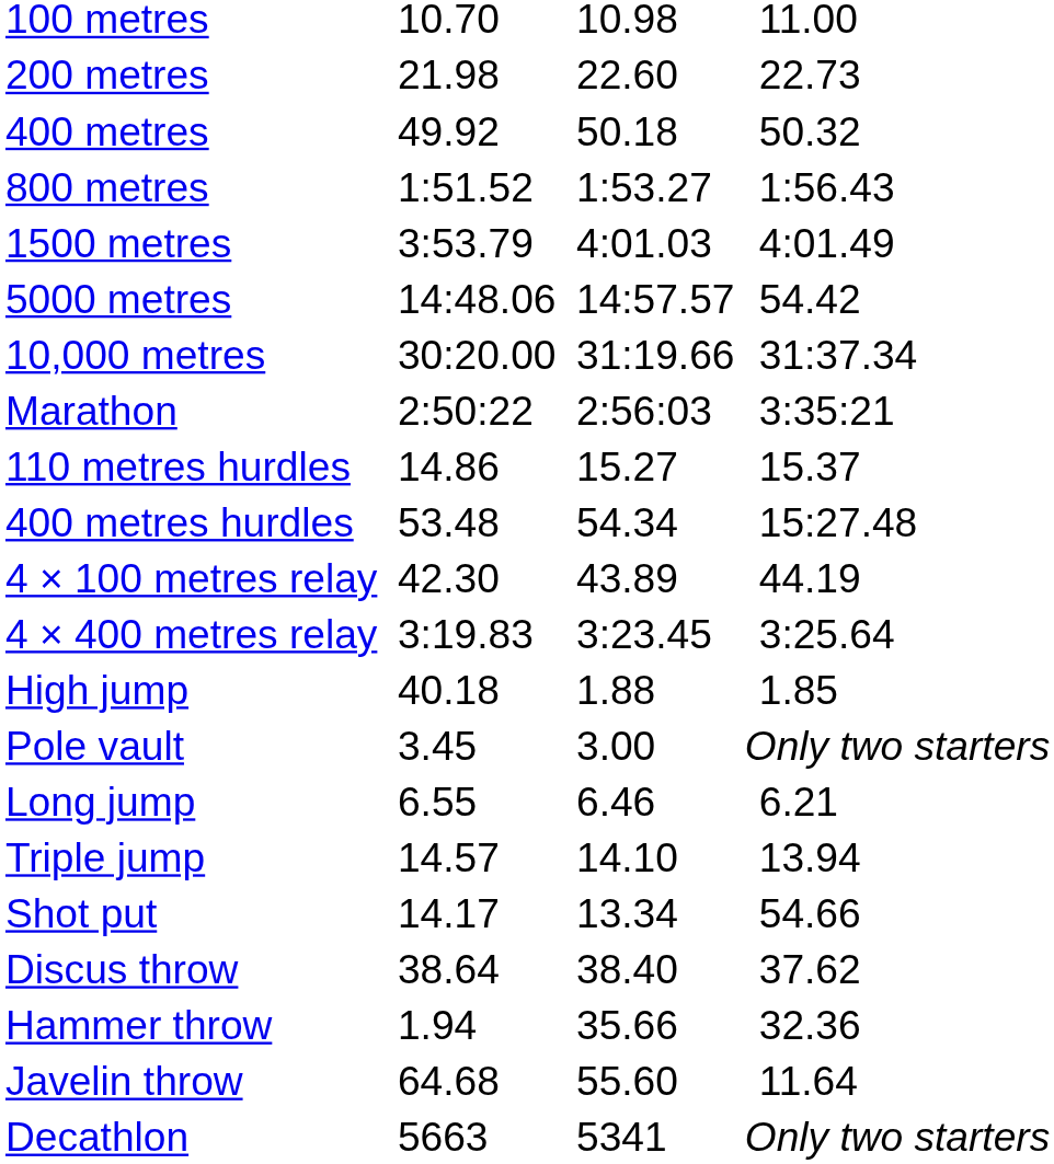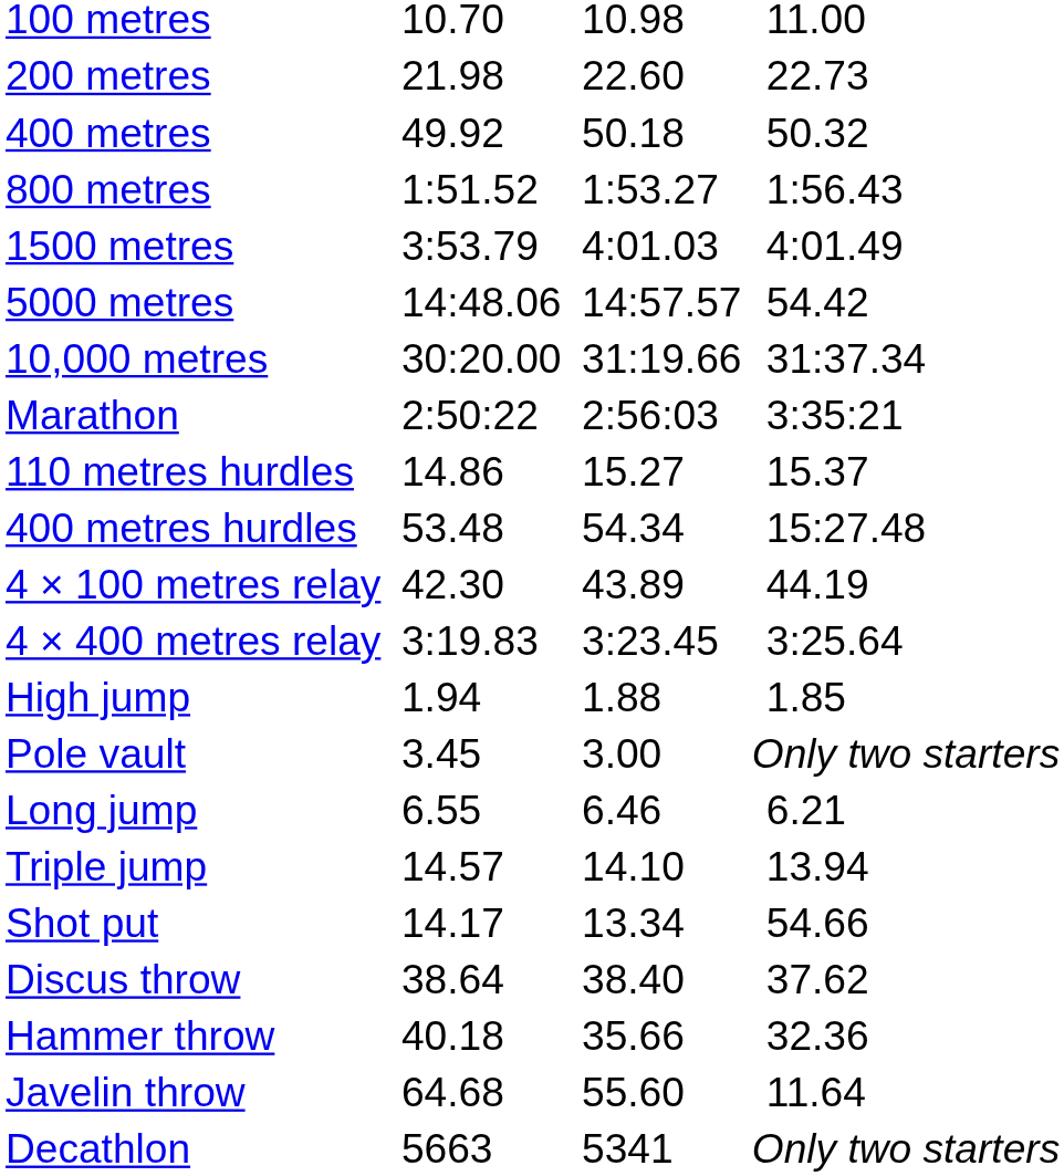High jump | column 3: 40.18 -> 1.94
Hammer throw | column 3: 1.94 -> 40.18
